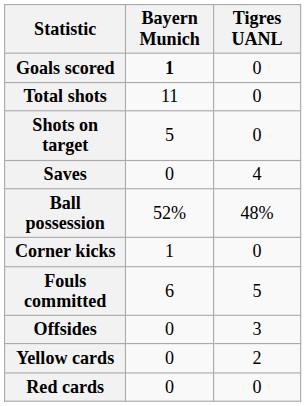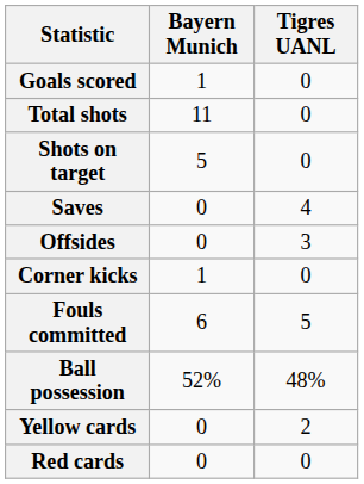Goals scored | Bayern Munich: bold -> normal
rows swapped: Ball possession <-> Offsides
